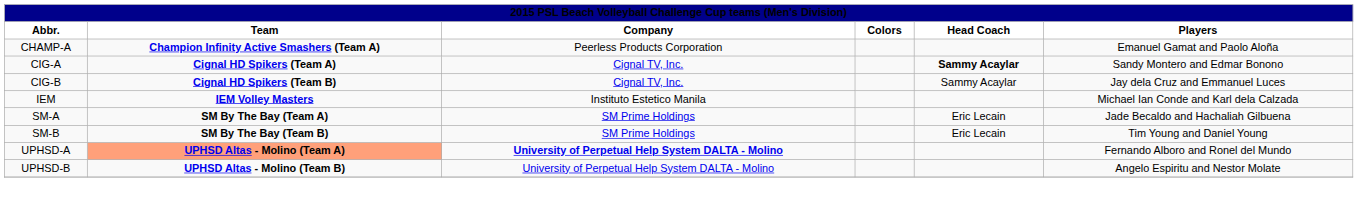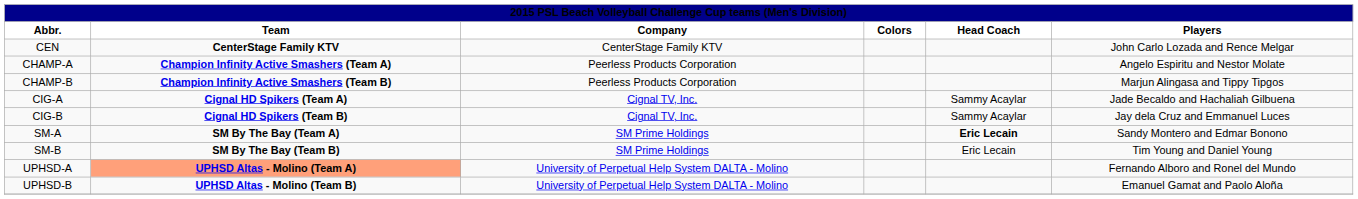+ row: CEN | CenterStage Family KTV | CenterStage Family KTV | John Carlo Lozada and Rence Melgar
CHAMP-A | Players: Emanuel Gamat and Paolo Aloña -> Angelo Espiritu and Nestor Molate
+ row: CHAMP-B | Champion Infinity Active Smashers (Team B) | Peerless Products Corporation | Marjun Alingasa and Tippy Tipgos
CIG-A | Head Coach: bold -> normal
CIG-A | Players: Sandy Montero and Edmar Bonono -> Jade Becaldo and Hachaliah Gilbuena
- row: IEM | IEM Volley Masters | Instituto Estetico Manila | Michael Ian Conde and Karl dela Calzada
SM-A | Head Coach: normal -> bold
SM-A | Players: Jade Becaldo and Hachaliah Gilbuena -> Sandy Montero and Edmar Bonono
UPHSD-A | Company: bold -> normal
UPHSD-B | Players: Angelo Espiritu and Nestor Molate -> Emanuel Gamat and Paolo Aloña
